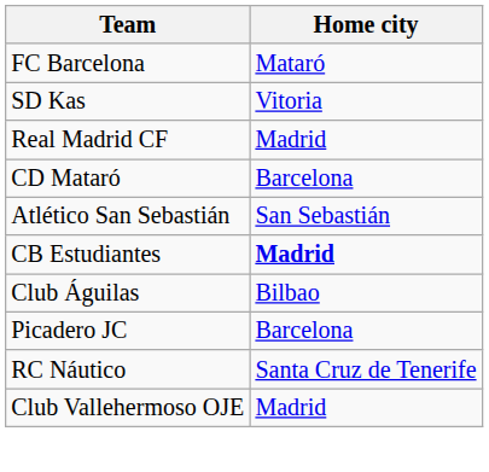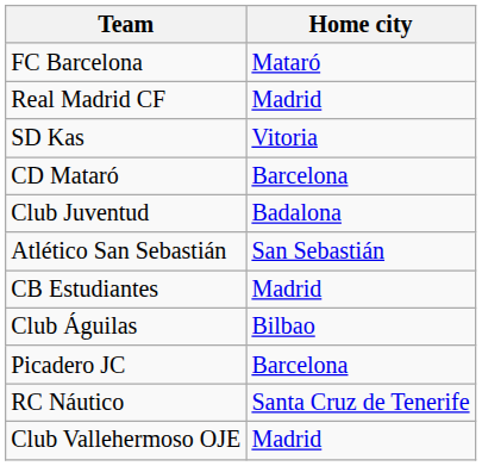rows swapped: Real Madrid CF <-> SD Kas
+ row: Club Juventud | Badalona
CB Estudiantes | Home city: bold -> normal
